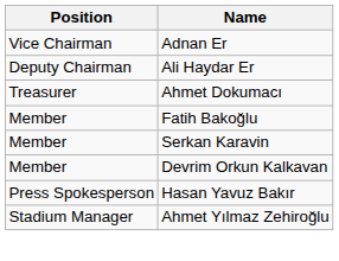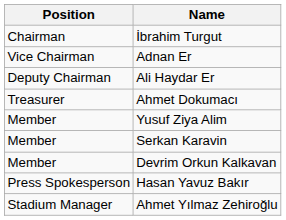+ row: Chairman | İbrahim Turgut
- row: Member | Fatih Bakoğlu
+ row: Member | Yusuf Ziya Alim
